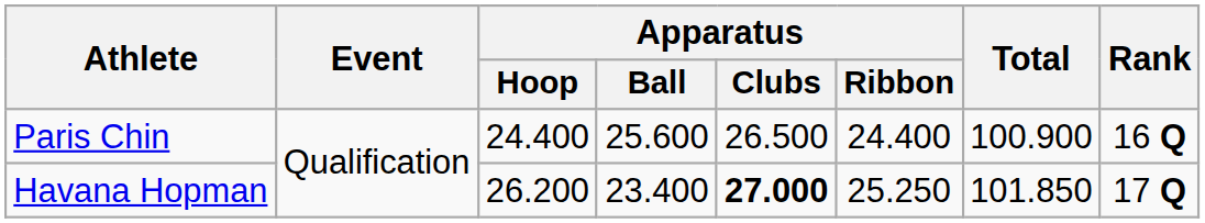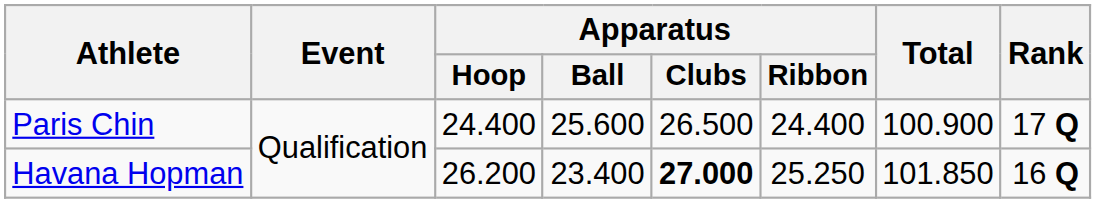Paris Chin | Rank: 16 Q -> 17 Q
Havana Hopman | Rank: 17 Q -> 16 Q
